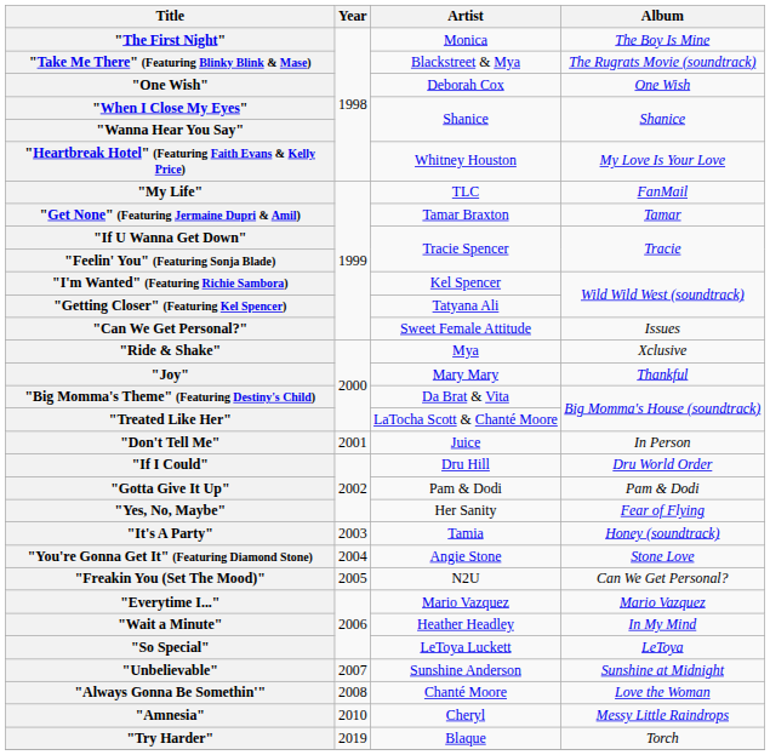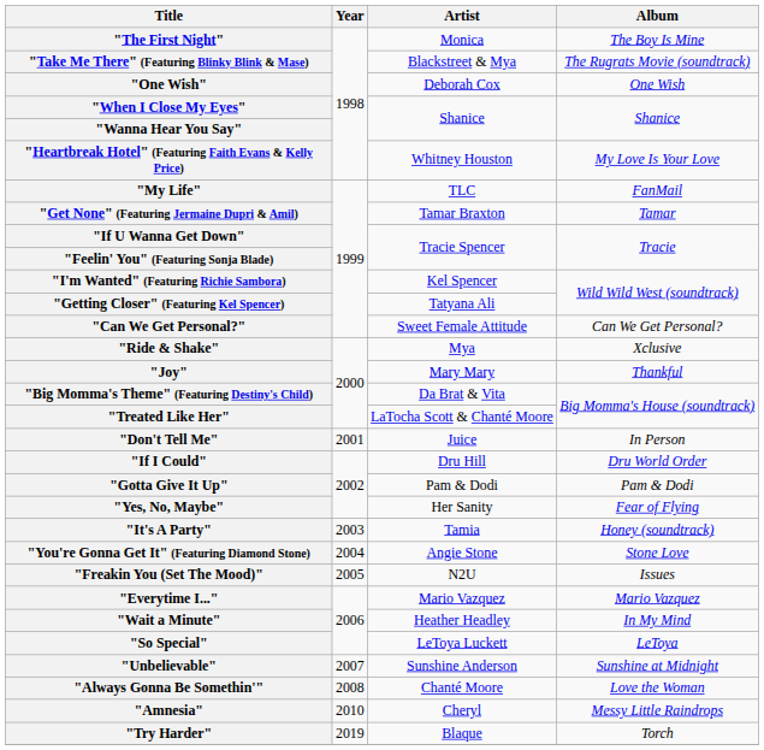"Can We Get Personal?" | Album: Issues -> Can We Get Personal?
"Freakin You (Set The Mood)" | Album: Can We Get Personal? -> Issues
